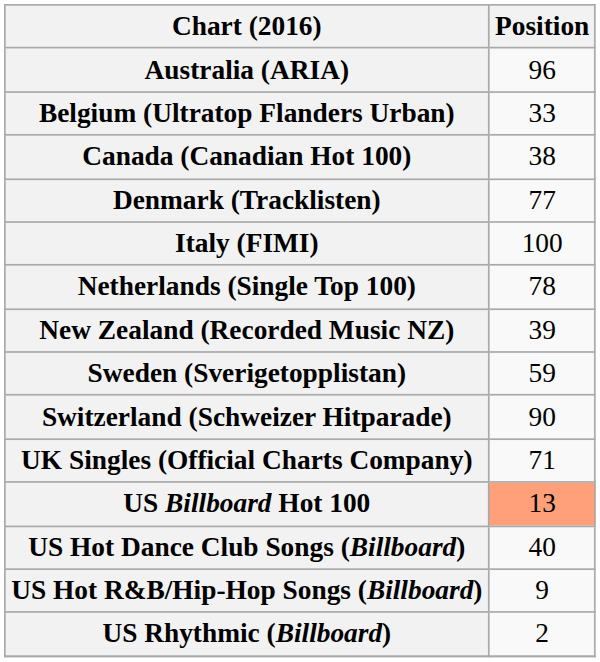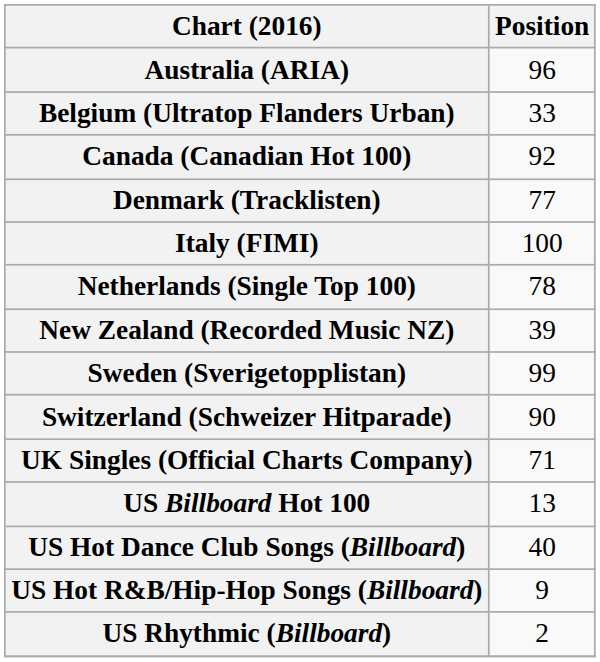Canada (Canadian Hot 100) | Position: 38 -> 92
Sweden (Sverigetopplistan) | Position: 59 -> 99
US Billboard Hot 100 | Position: lightsalmon background -> no background
